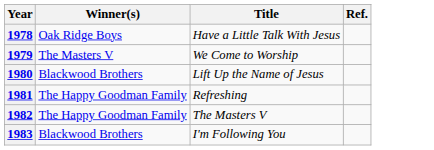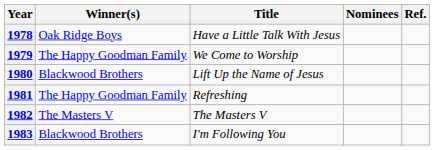+ column: Nominees
1979 | Winner(s): The Masters V -> The Happy Goodman Family
1982 | Winner(s): The Happy Goodman Family -> The Masters V
